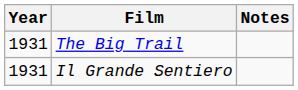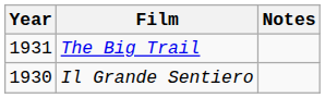Il Grande Sentiero | Year: 1931 -> 1930
